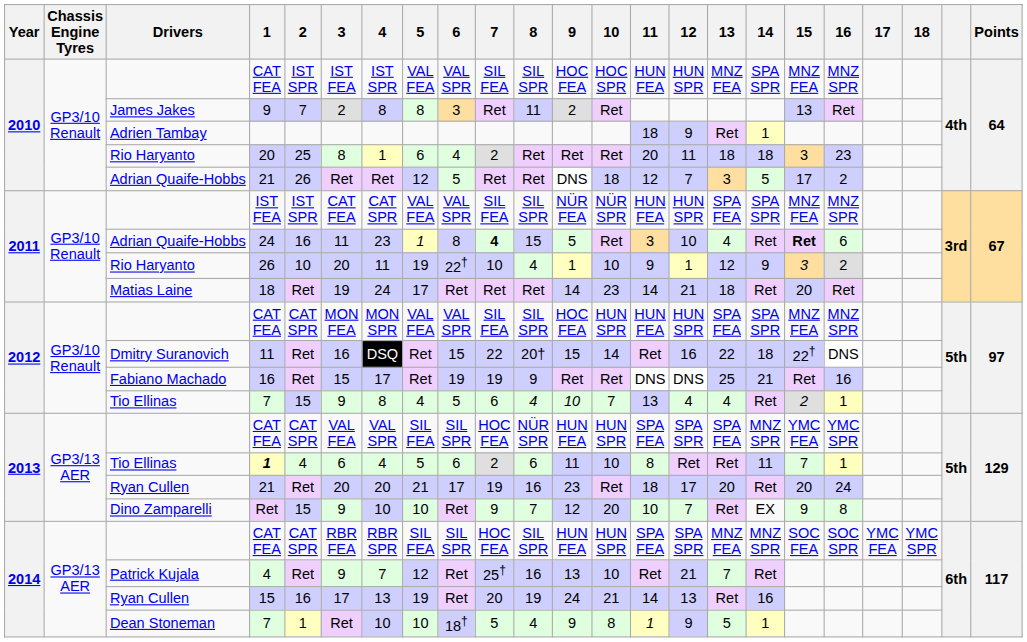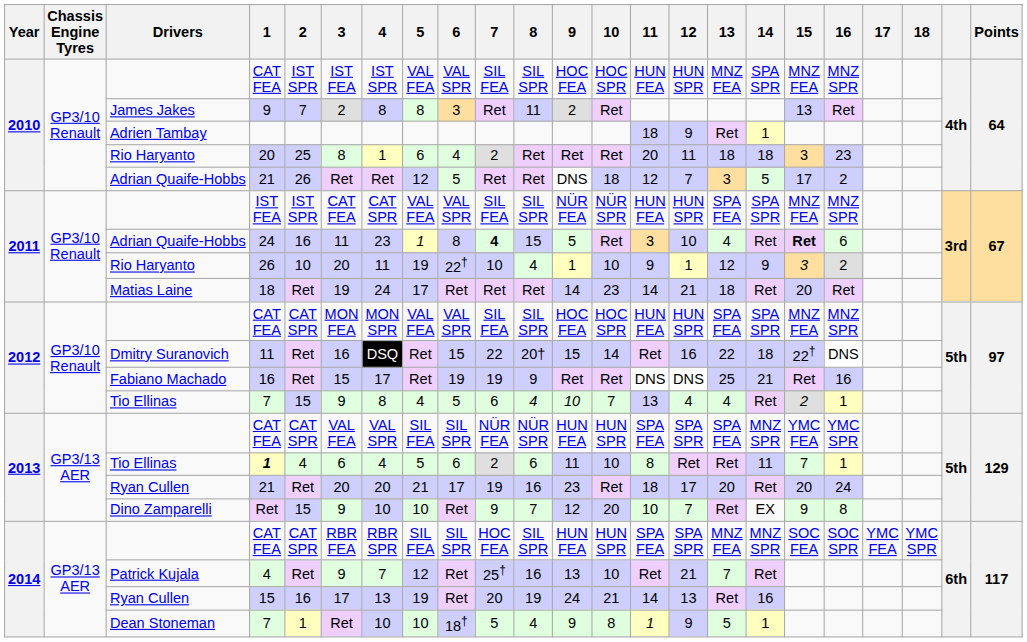2012 / CAT FEA | 10: HUN SPR -> HOC SPR
2013 / CAT FEA | 7: HOC FEA -> NÜR FEA
